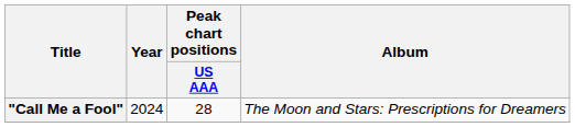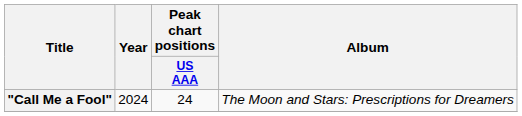"Call Me a Fool" | Peak chart positions / US AAA: 28 -> 24
